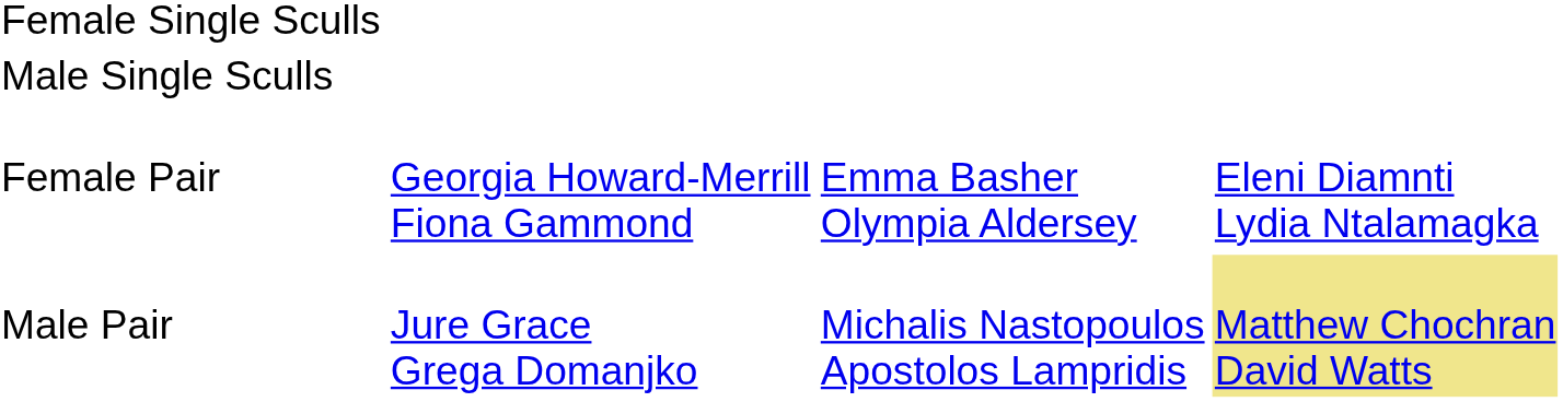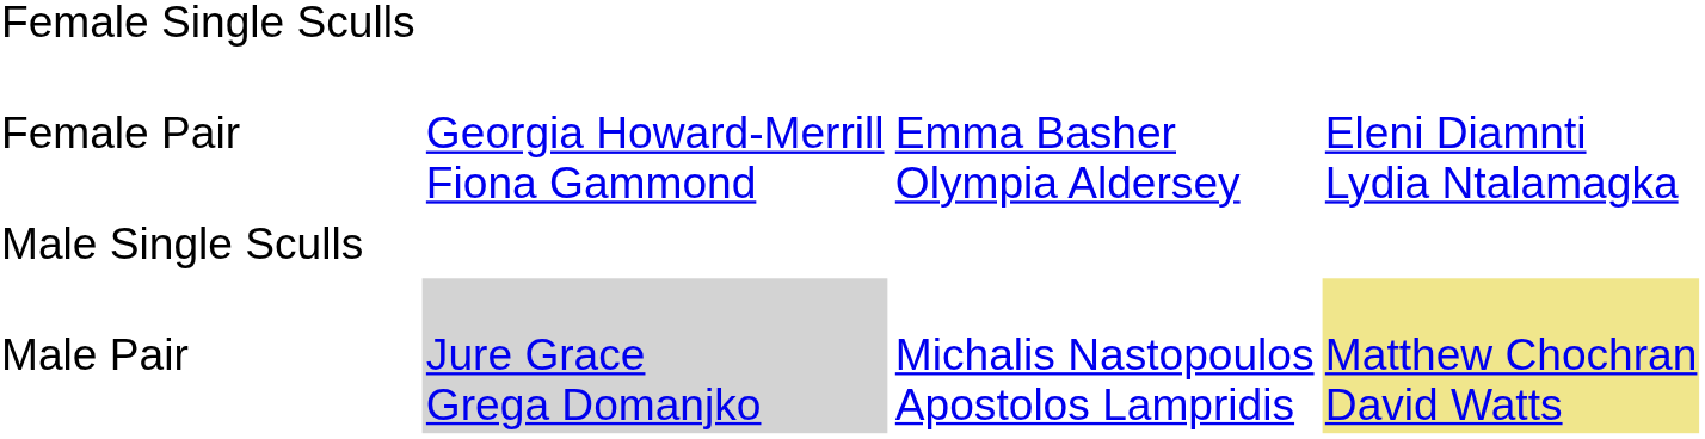rows swapped: Female Pair <-> Male Single Sculls
Male Pair | column 2: no background -> lightgrey background
